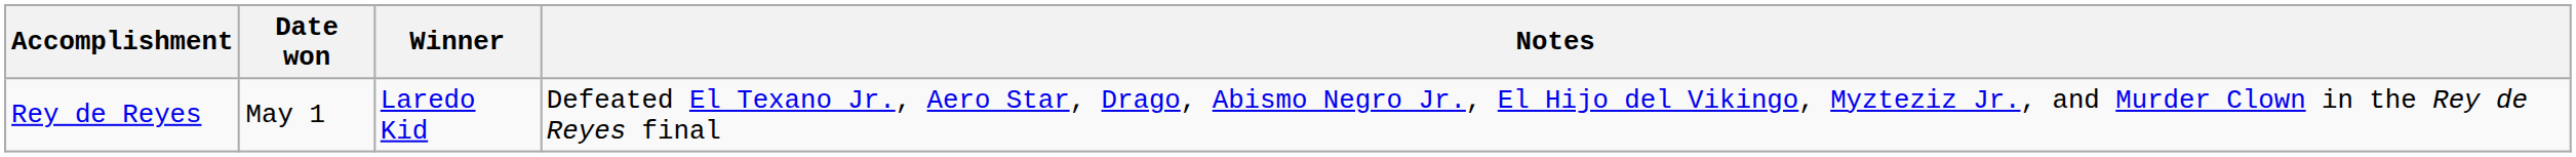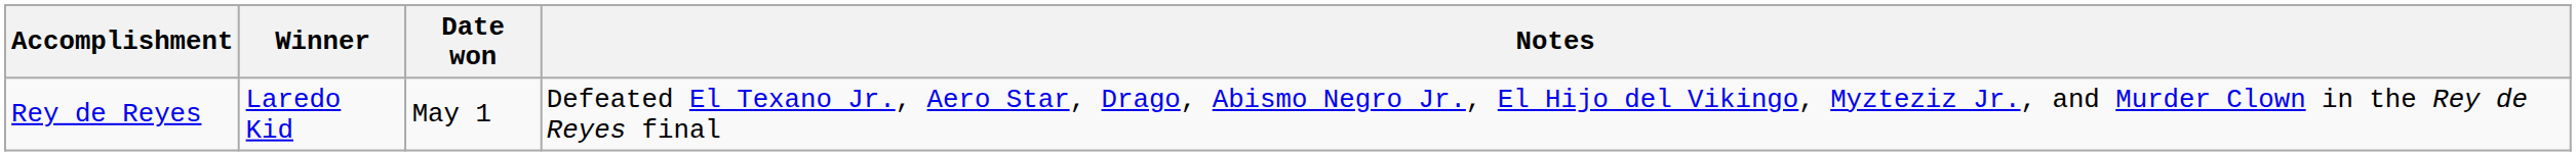columns swapped: Winner <-> Date won
